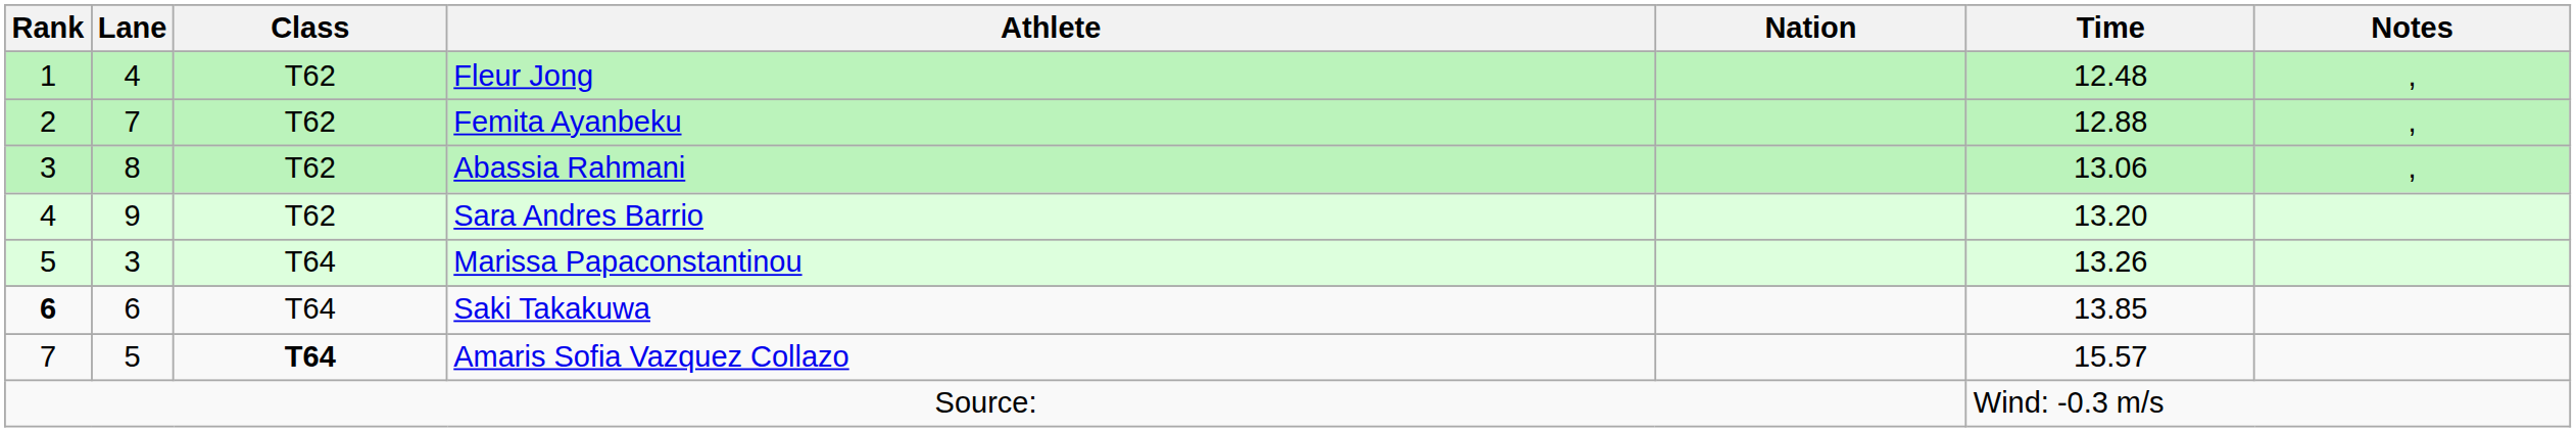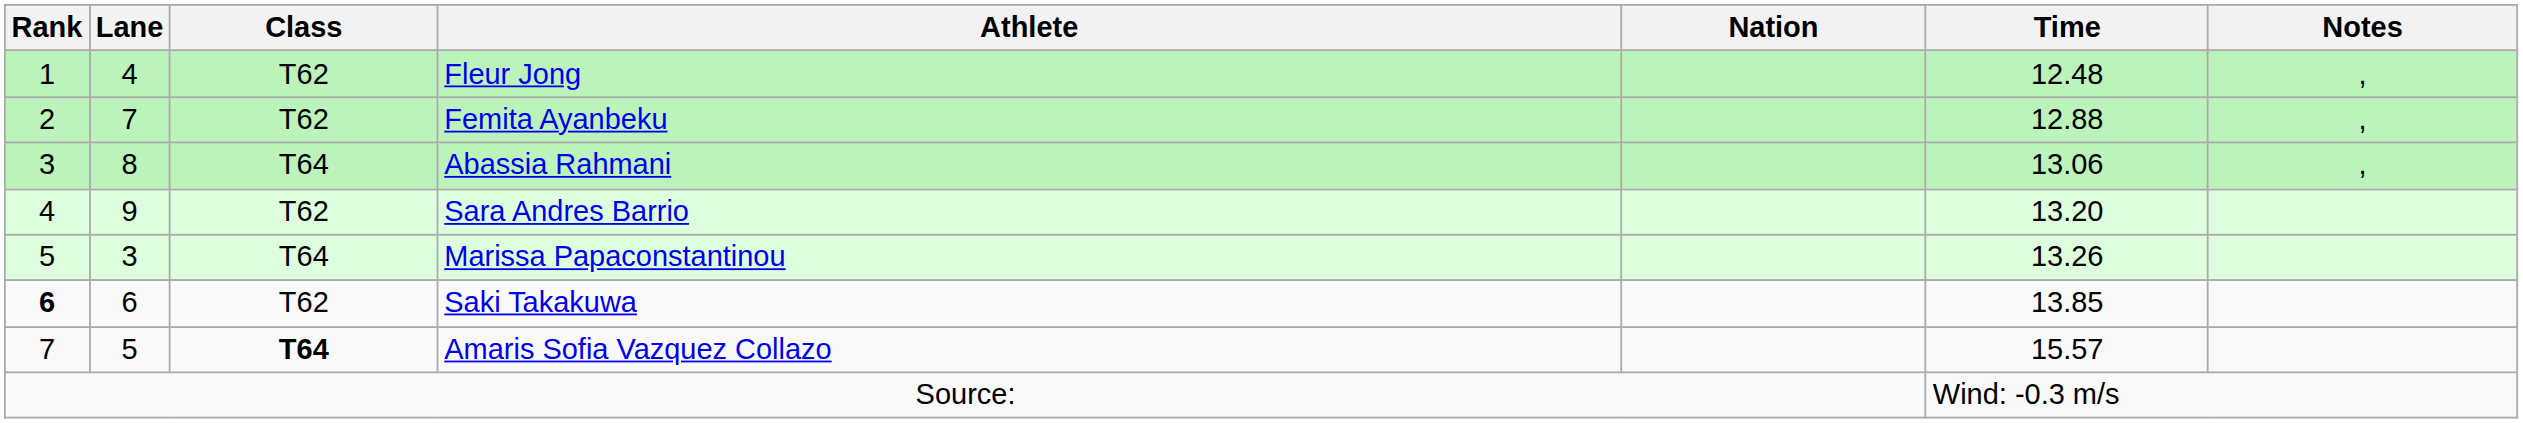Abassia Rahmani | Class: T62 -> T64
Saki Takakuwa | Class: T64 -> T62
